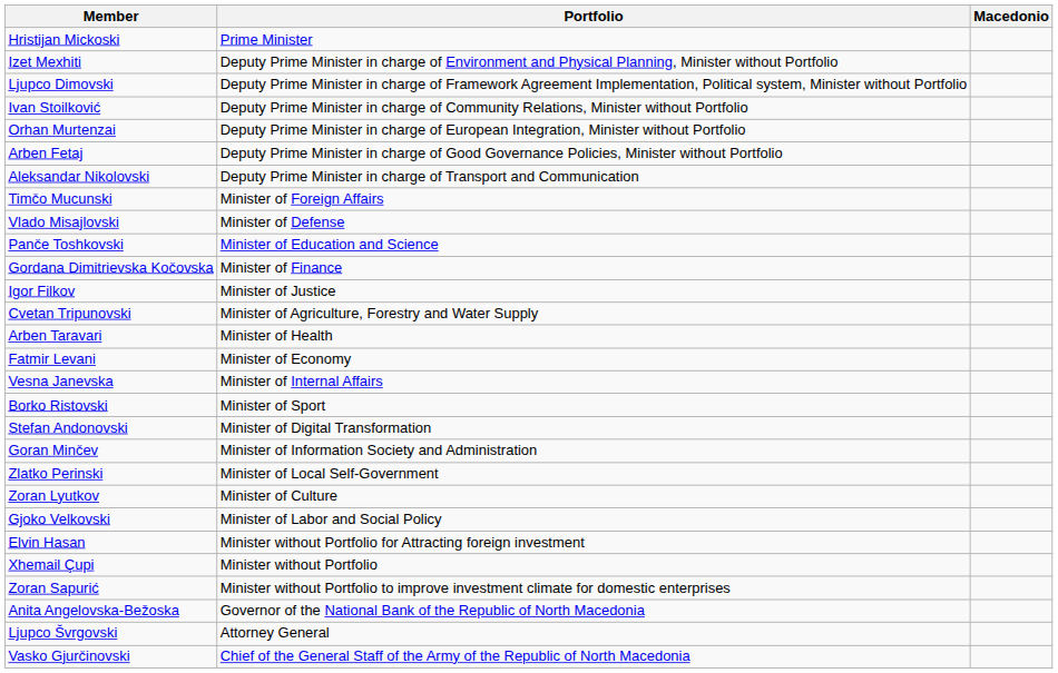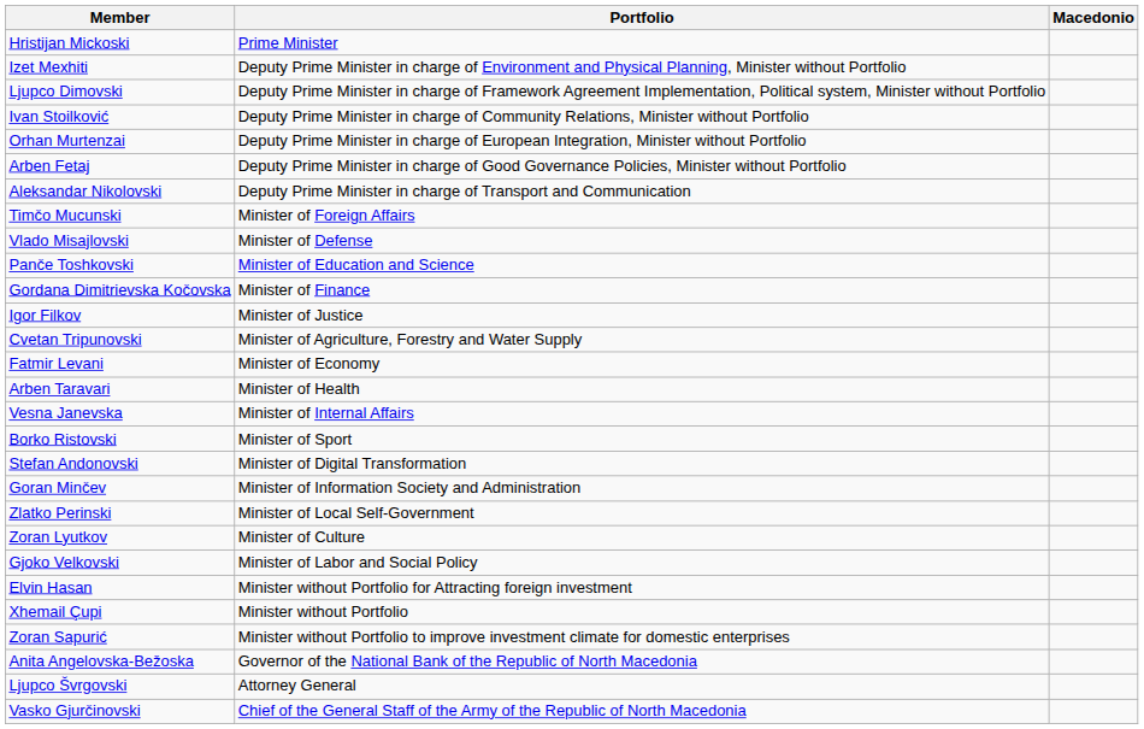rows swapped: Fatmir Levani <-> Arben Taravari
